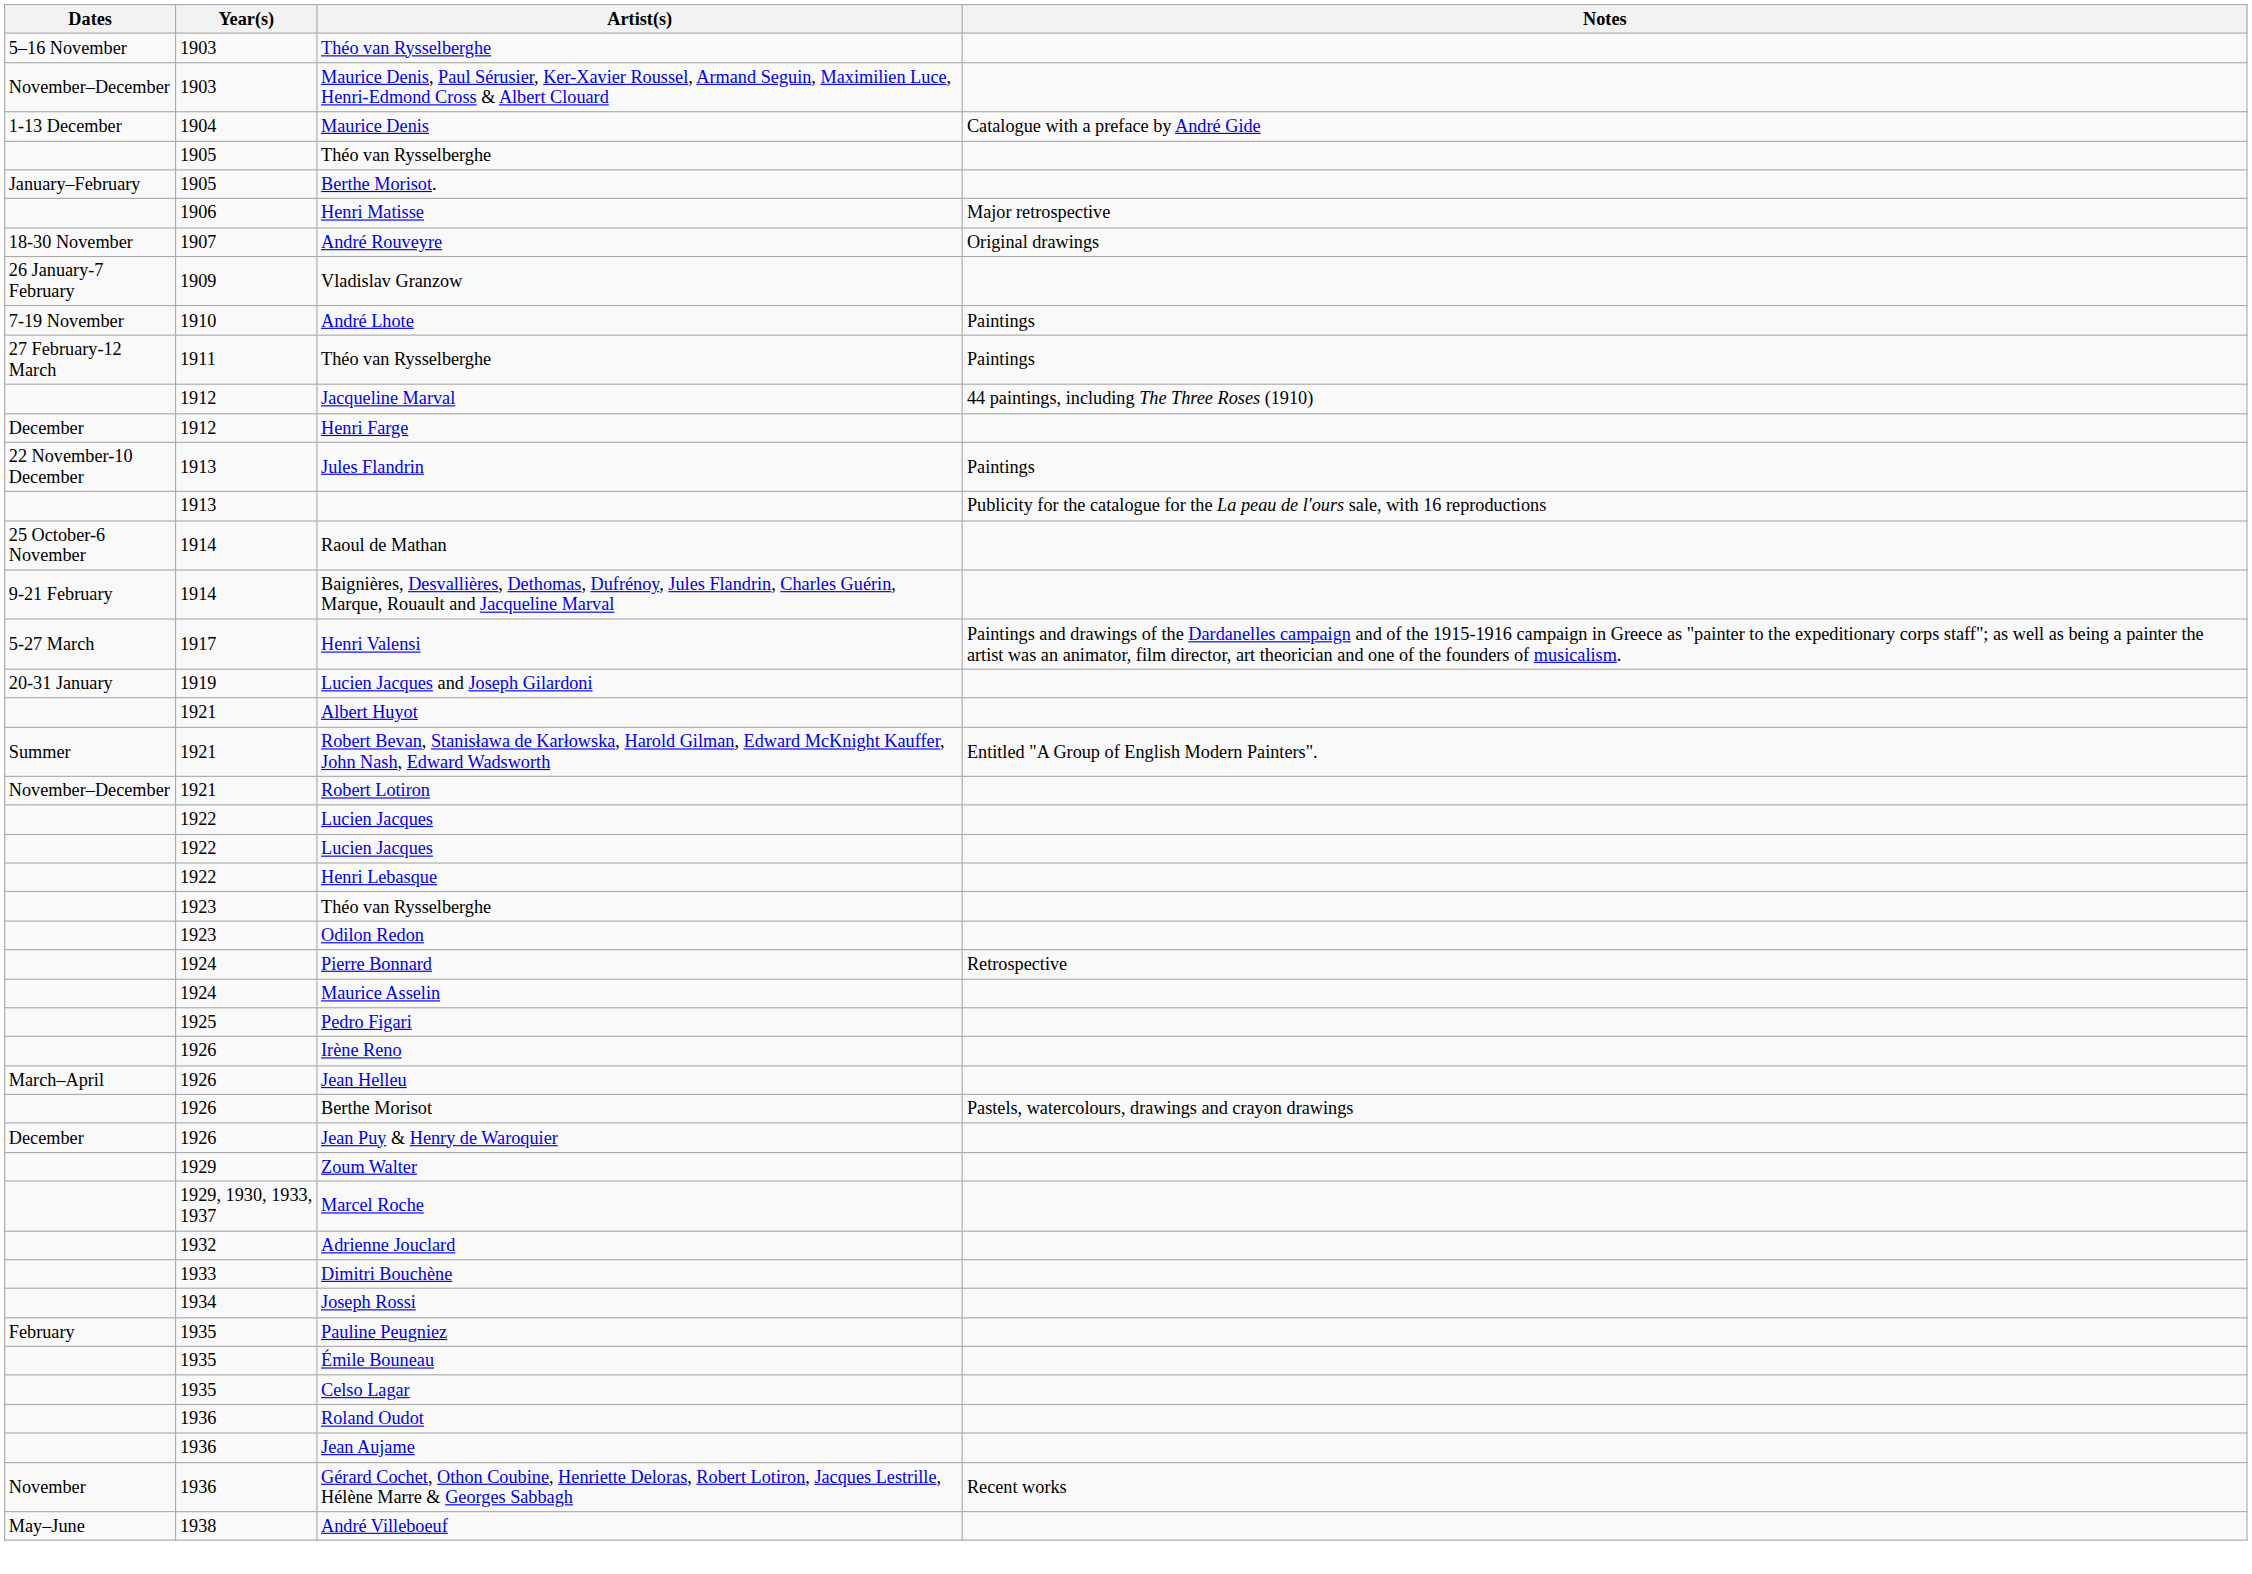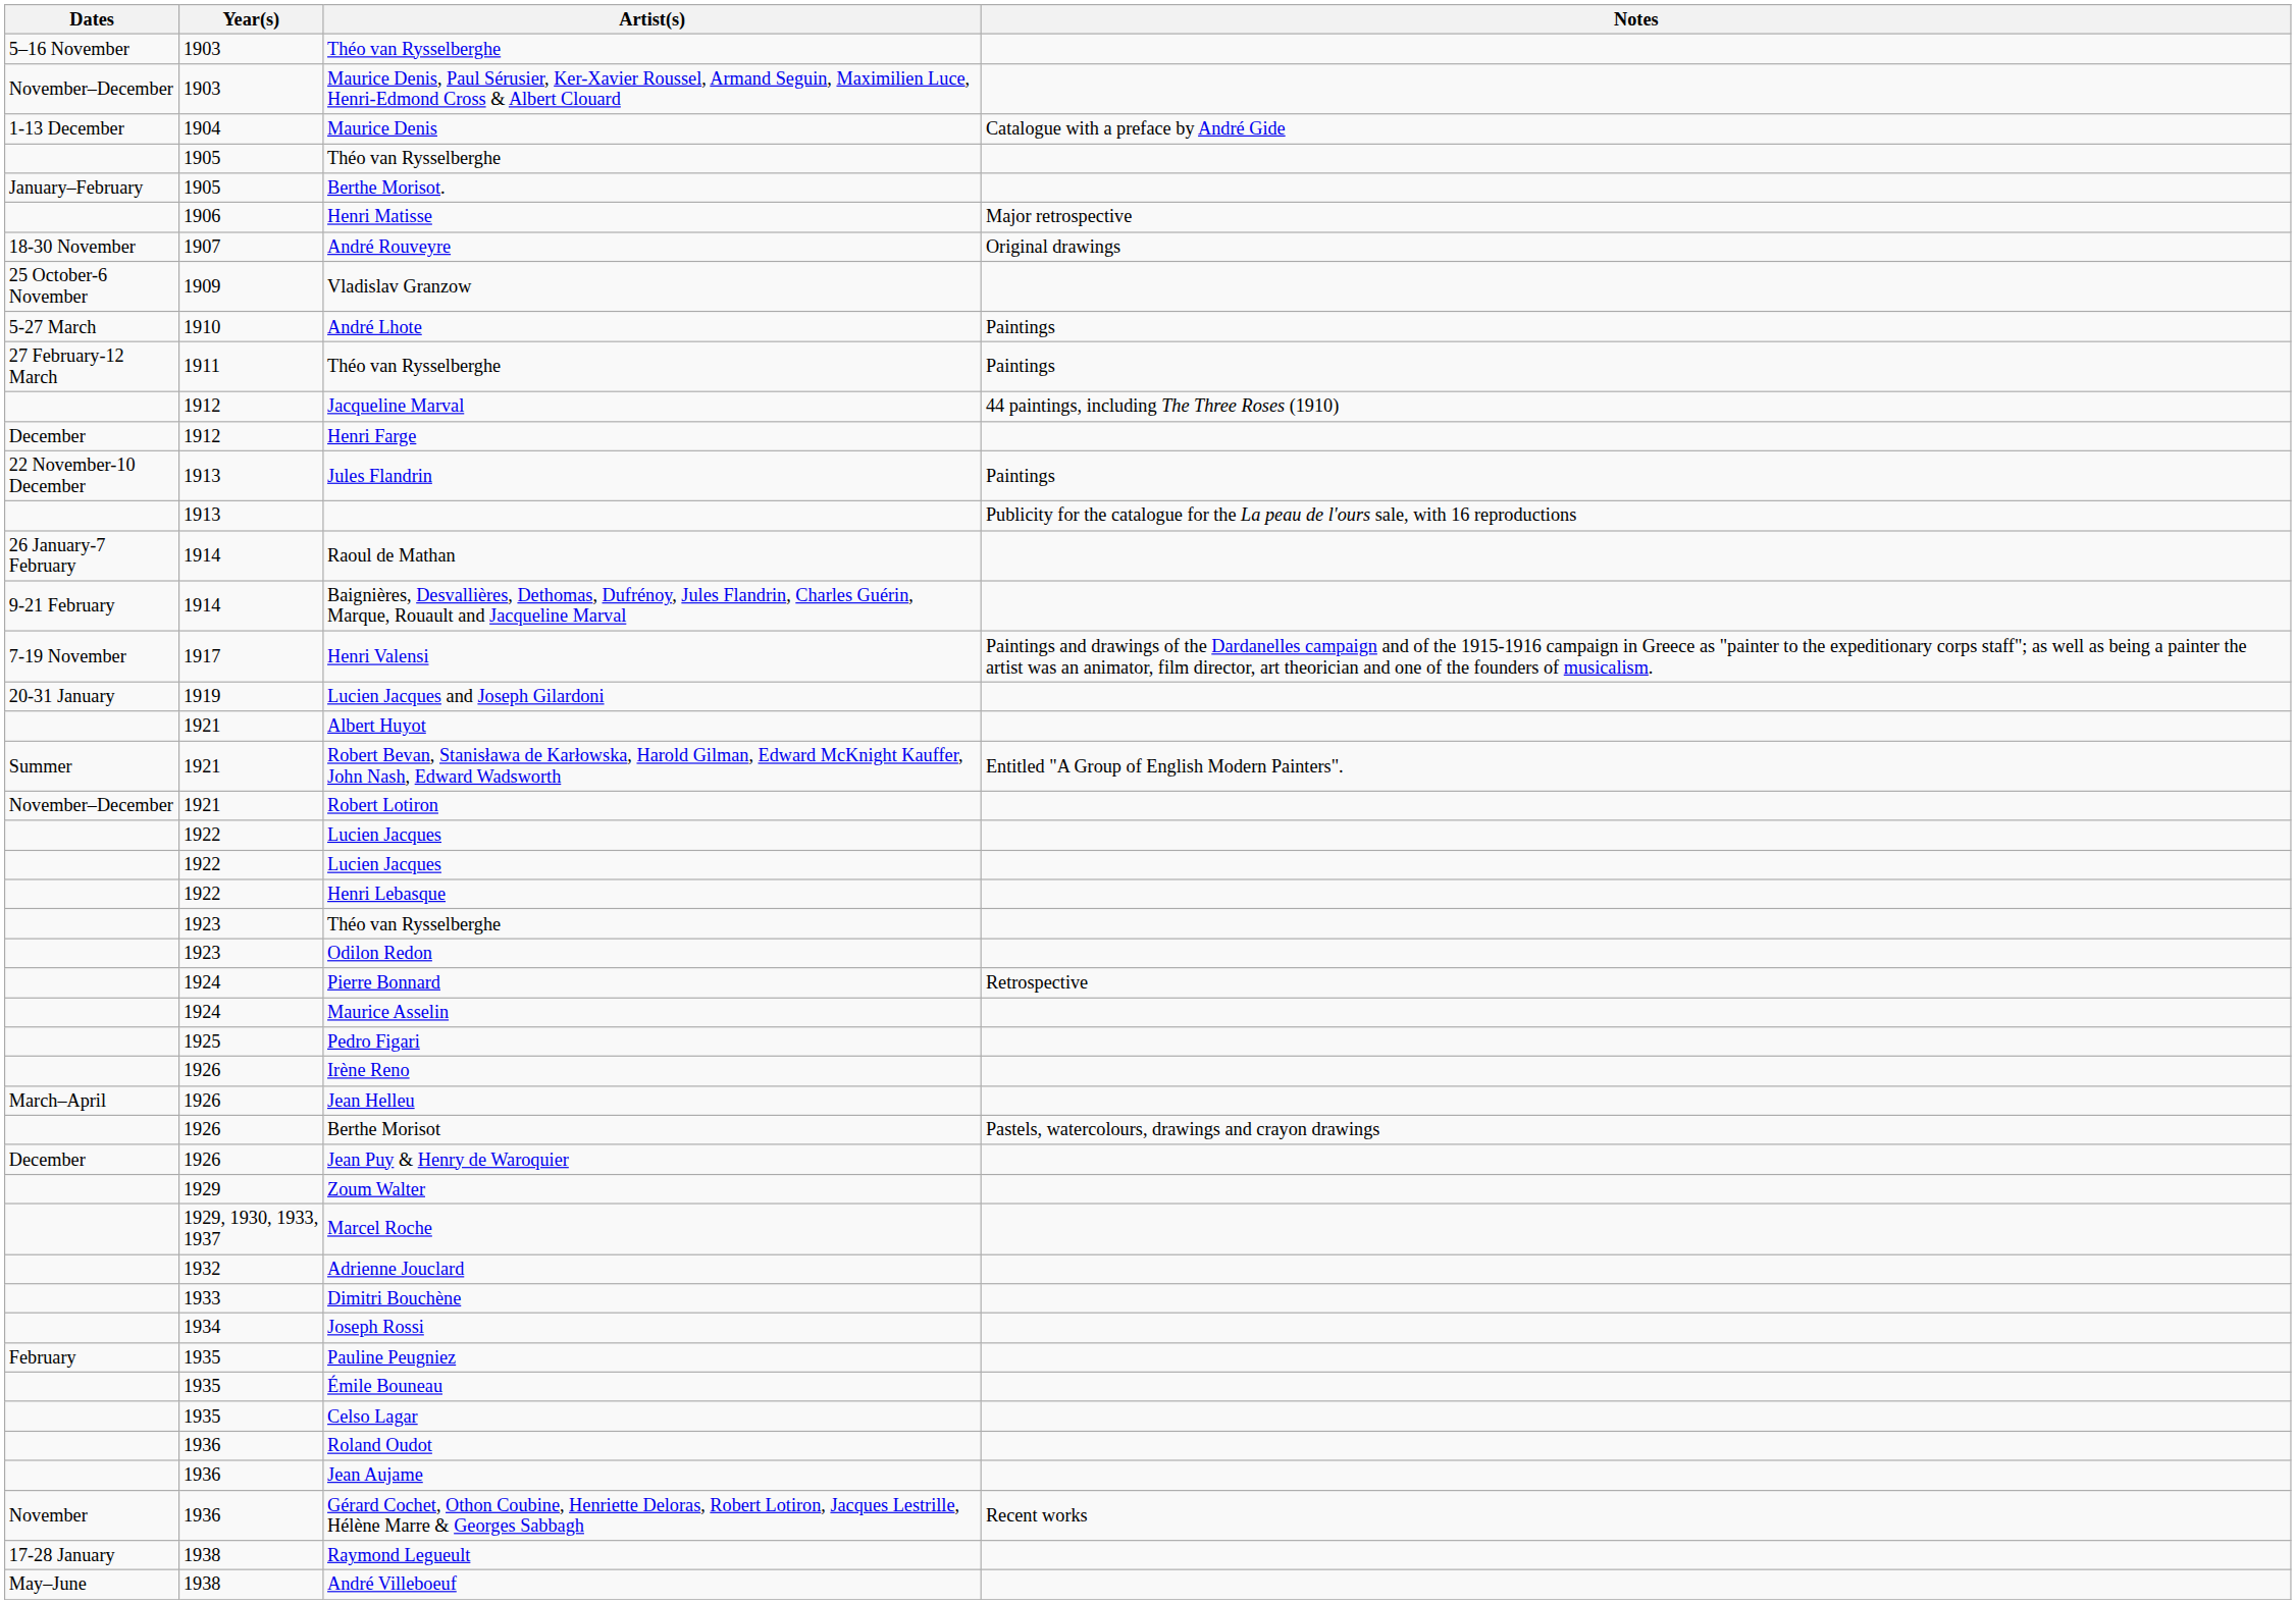Vladislav Granzow | Dates: 26 January-7 February -> 25 October-6 November
André Lhote | Dates: 7-19 November -> 5-27 March
Raoul de Mathan | Dates: 25 October-6 November -> 26 January-7 February
Henri Valensi | Dates: 5-27 March -> 7-19 November
+ row: 17-28 January | 1938 | Raymond Legueult
